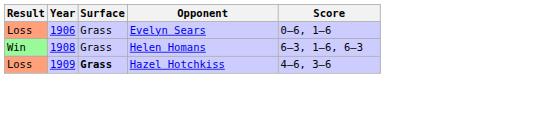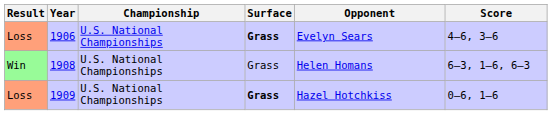+ column: Championship | U.S. National Championships | U.S. National Championships | U.S. National Championships
1906 | Surface: normal -> bold
1906 | Score: 0–6, 1–6 -> 4–6, 3–6
1909 | Score: 4–6, 3–6 -> 0–6, 1–6
